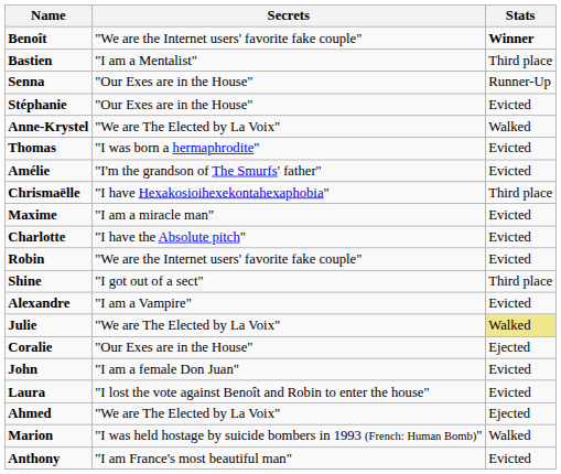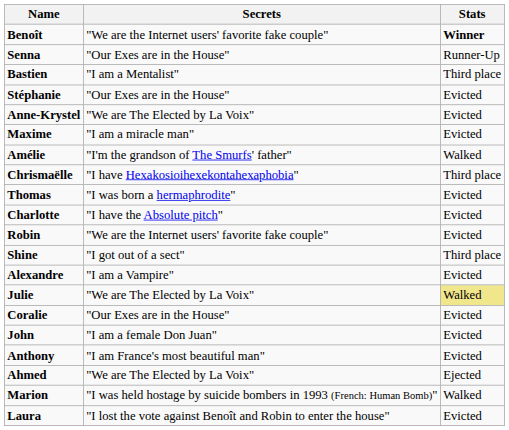rows swapped: Senna <-> Bastien
Anne-Krystel | Stats: Walked -> Evicted
rows swapped: Thomas <-> Maxime
Amélie | Stats: Evicted -> Walked
Coralie | Stats: Ejected -> Evicted
rows swapped: Anthony <-> Laura
